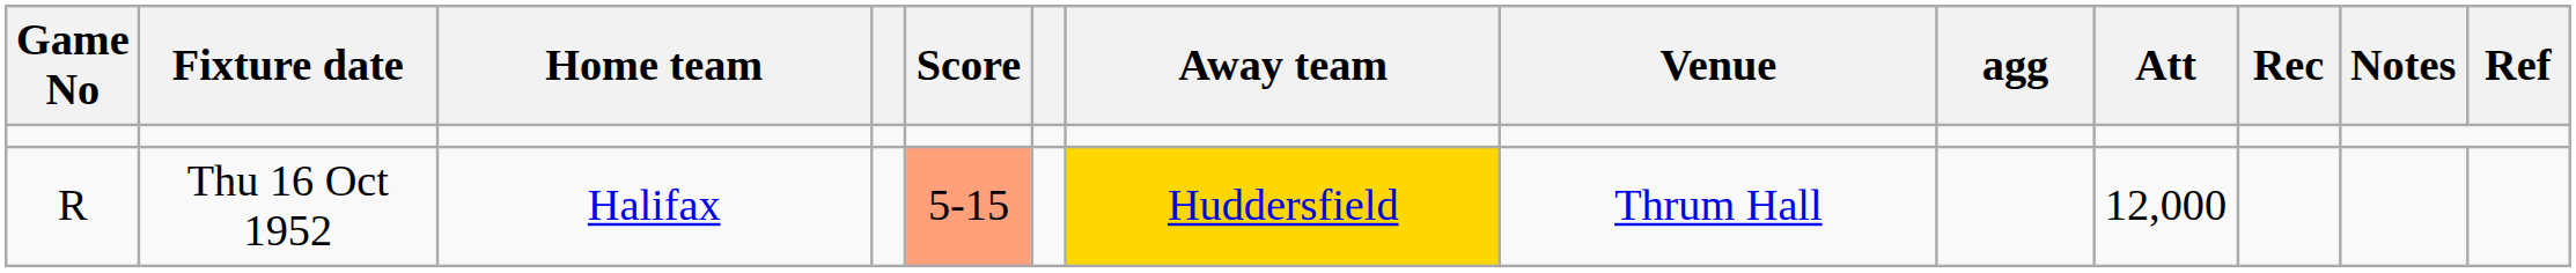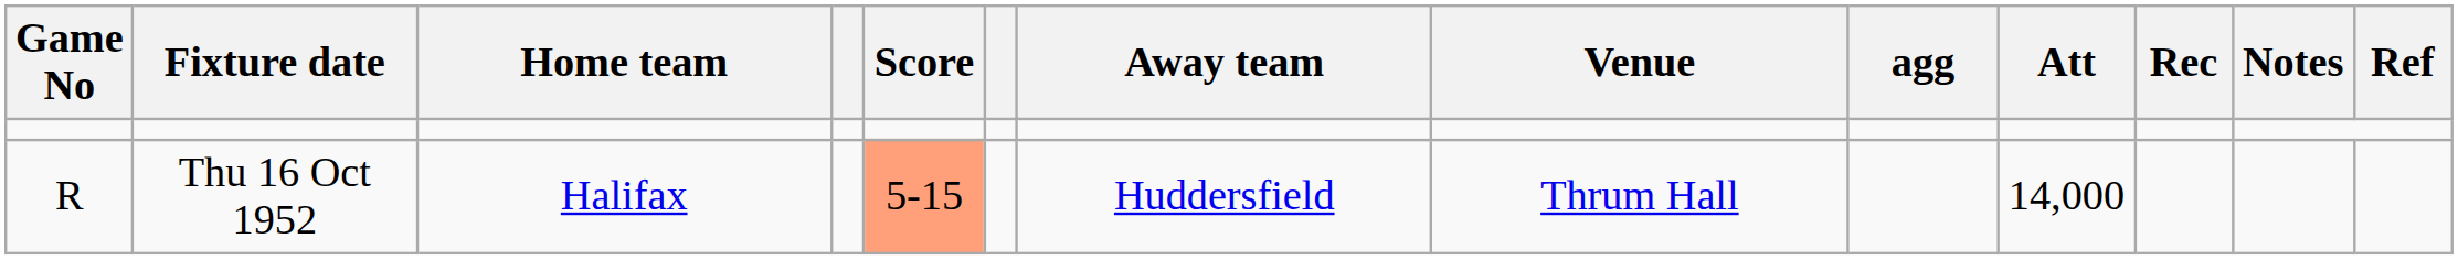Thu 16 Oct 1952 | Away team: gold background -> no background
Thu 16 Oct 1952 | Att: 12,000 -> 14,000
